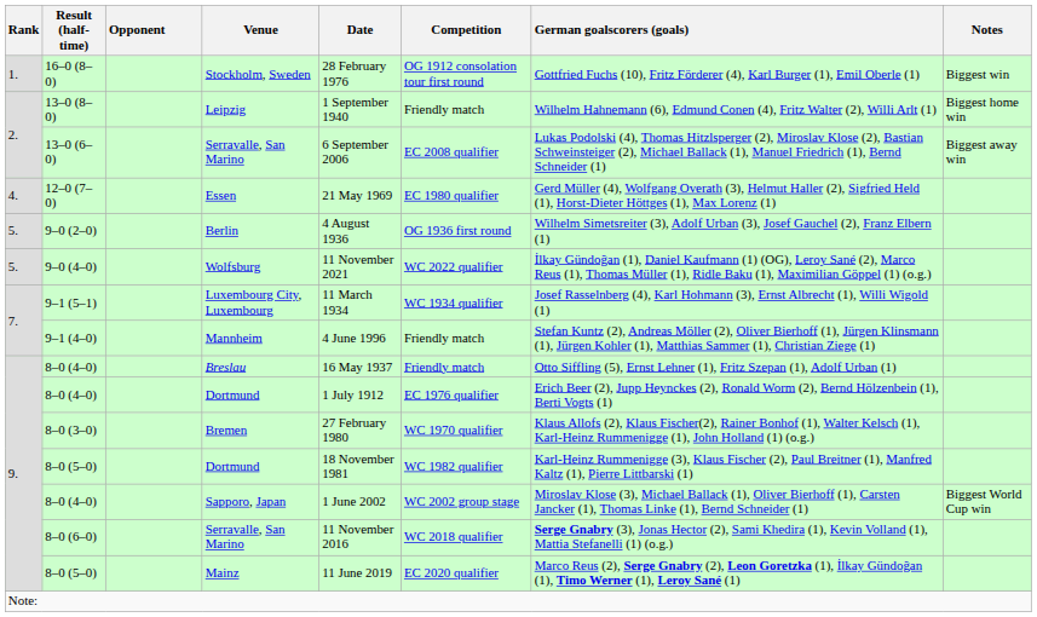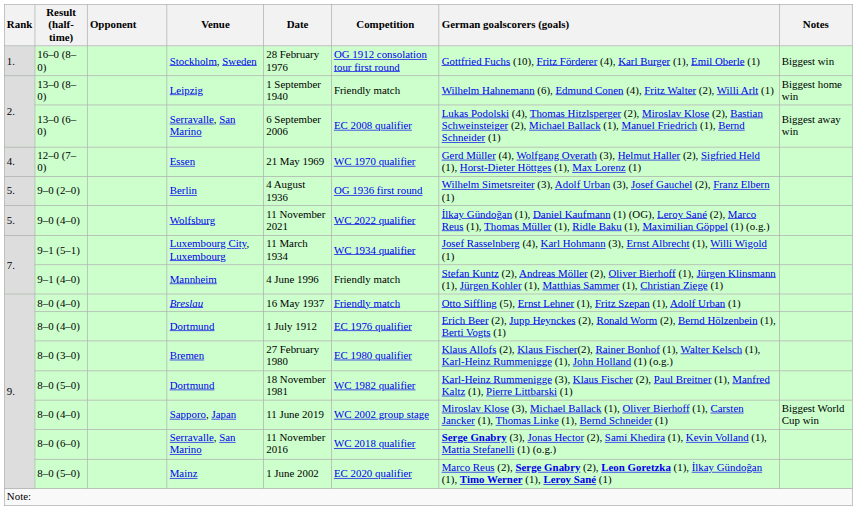Essen | Competition: EC 1980 qualifier -> WC 1970 qualifier
Bremen | Competition: WC 1970 qualifier -> EC 1980 qualifier
Sapporo, Japan | Date: 1 June 2002 -> 11 June 2019
Mainz | Date: 11 June 2019 -> 1 June 2002
